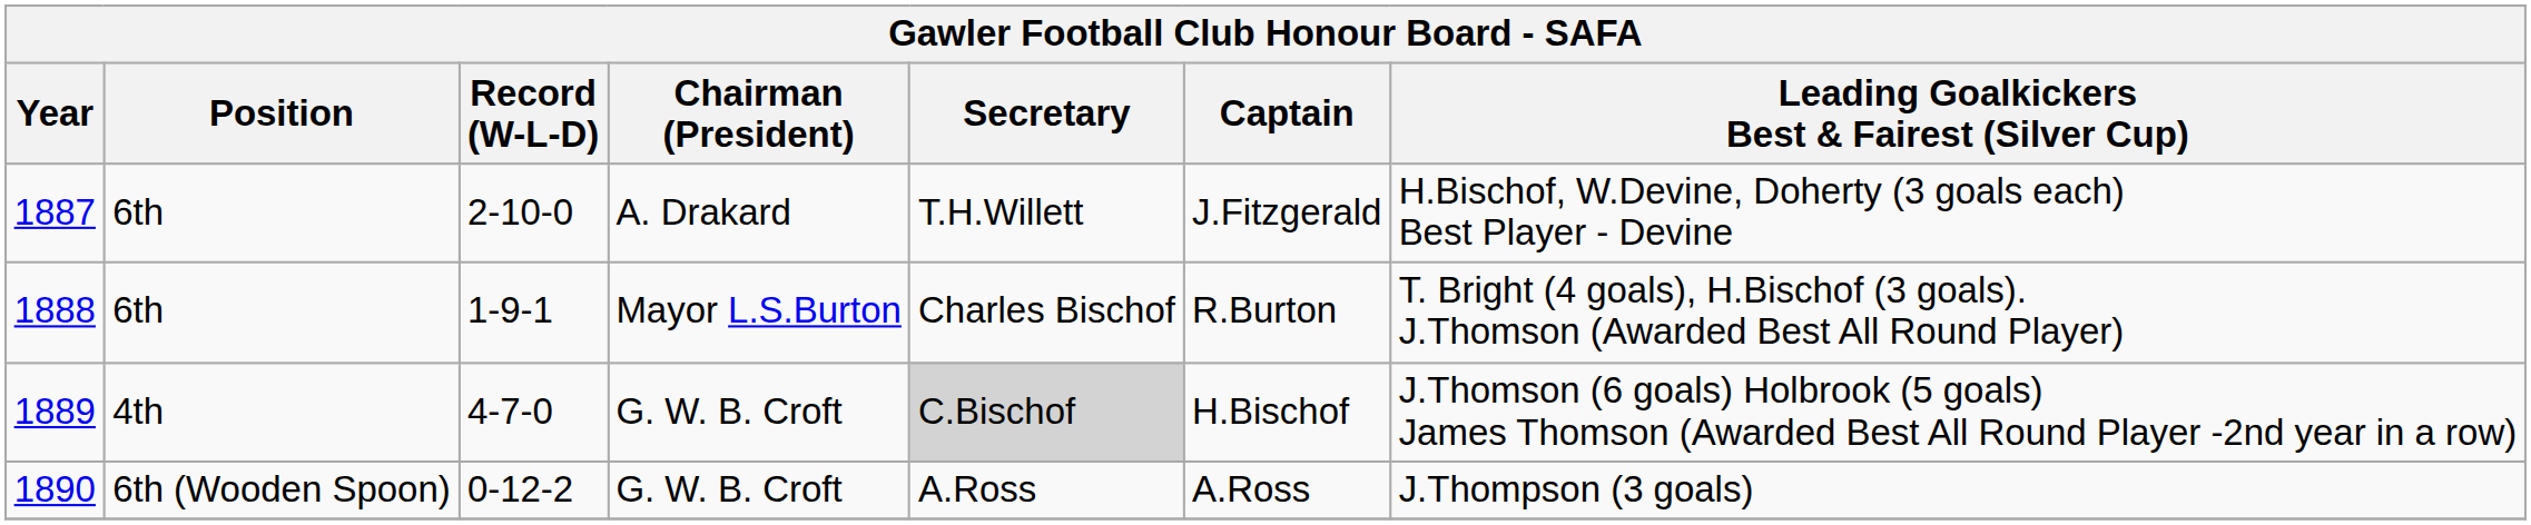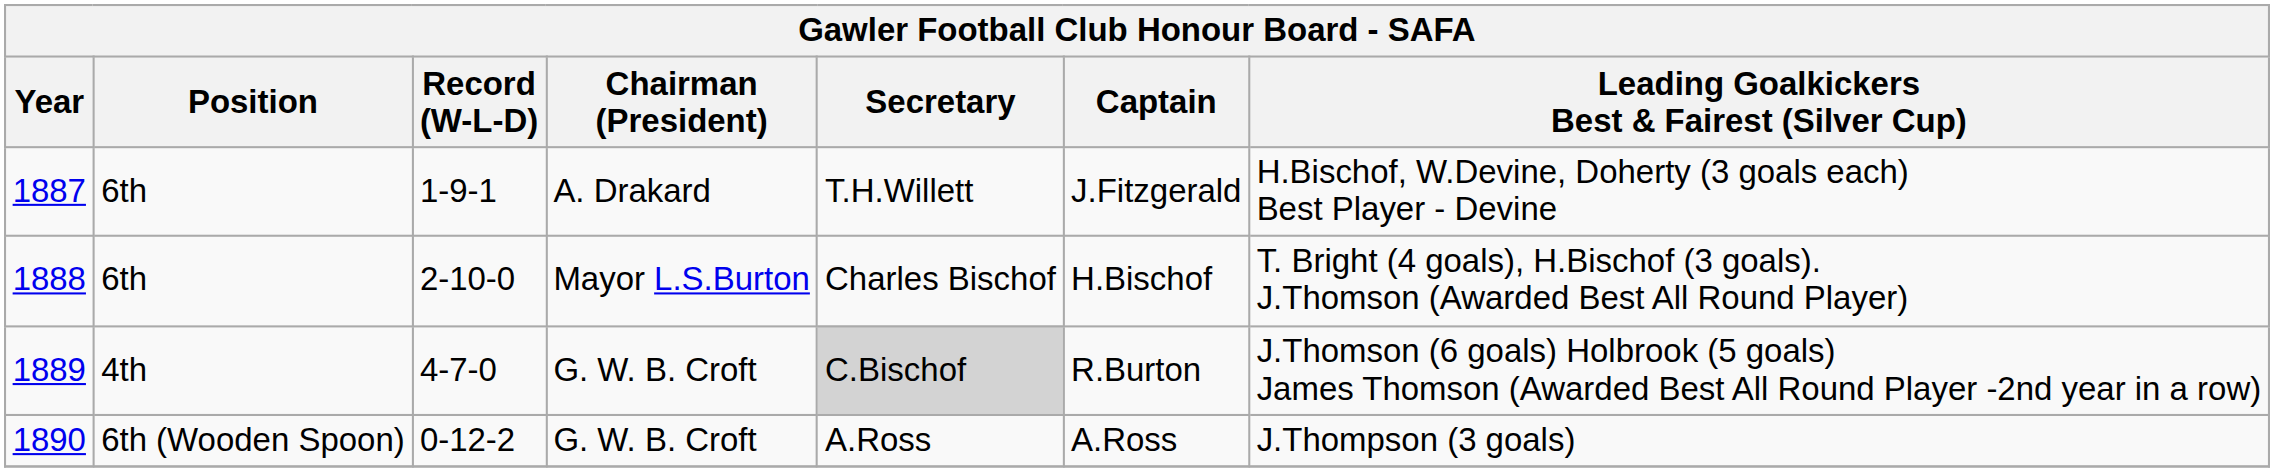1887 | Record (W-L-D): 2-10-0 -> 1-9-1
1888 | Record (W-L-D): 1-9-1 -> 2-10-0
1888 | Captain: R.Burton -> H.Bischof
1889 | Captain: H.Bischof -> R.Burton
